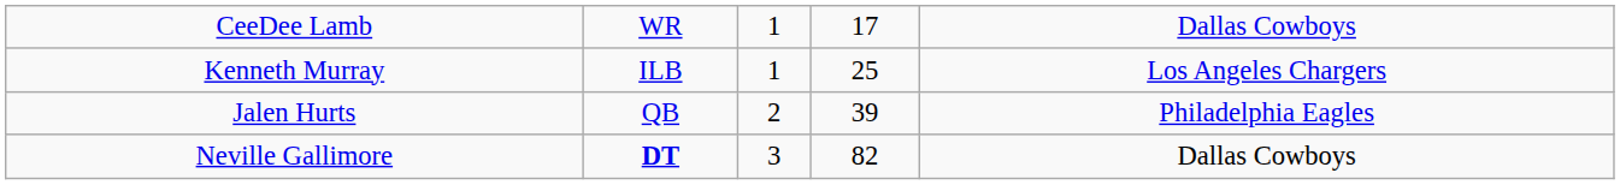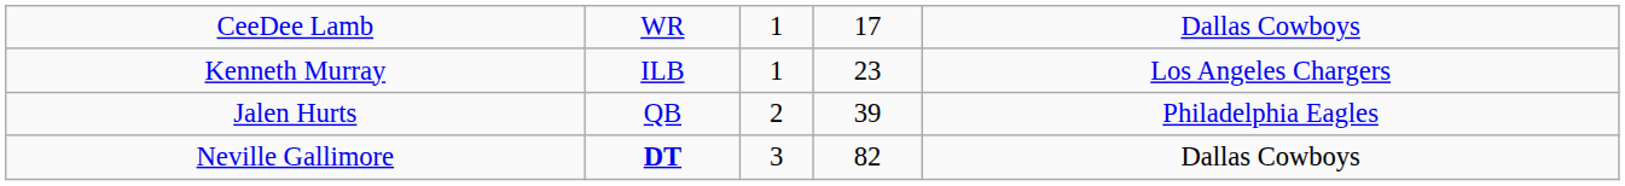Kenneth Murray | column 4: 25 -> 23
